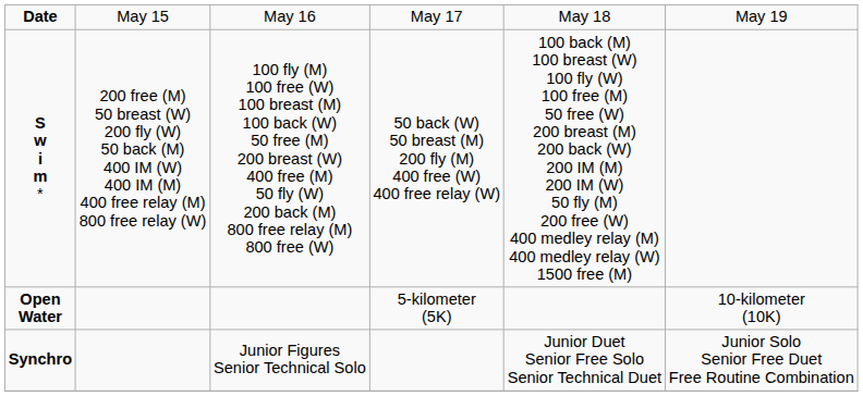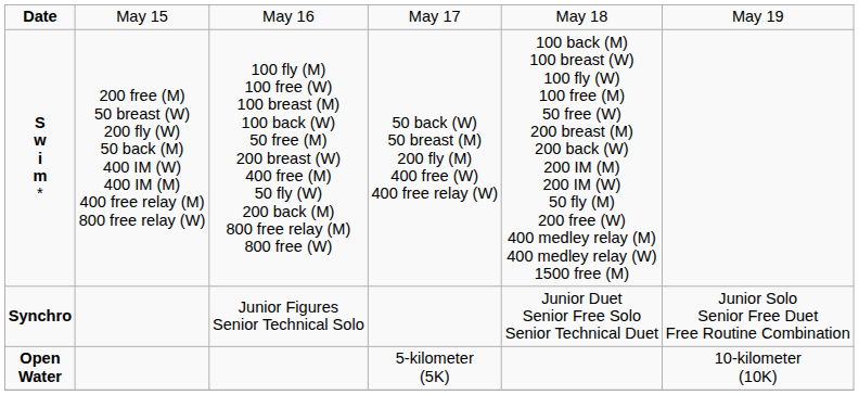rows swapped: Open Water <-> Synchro
